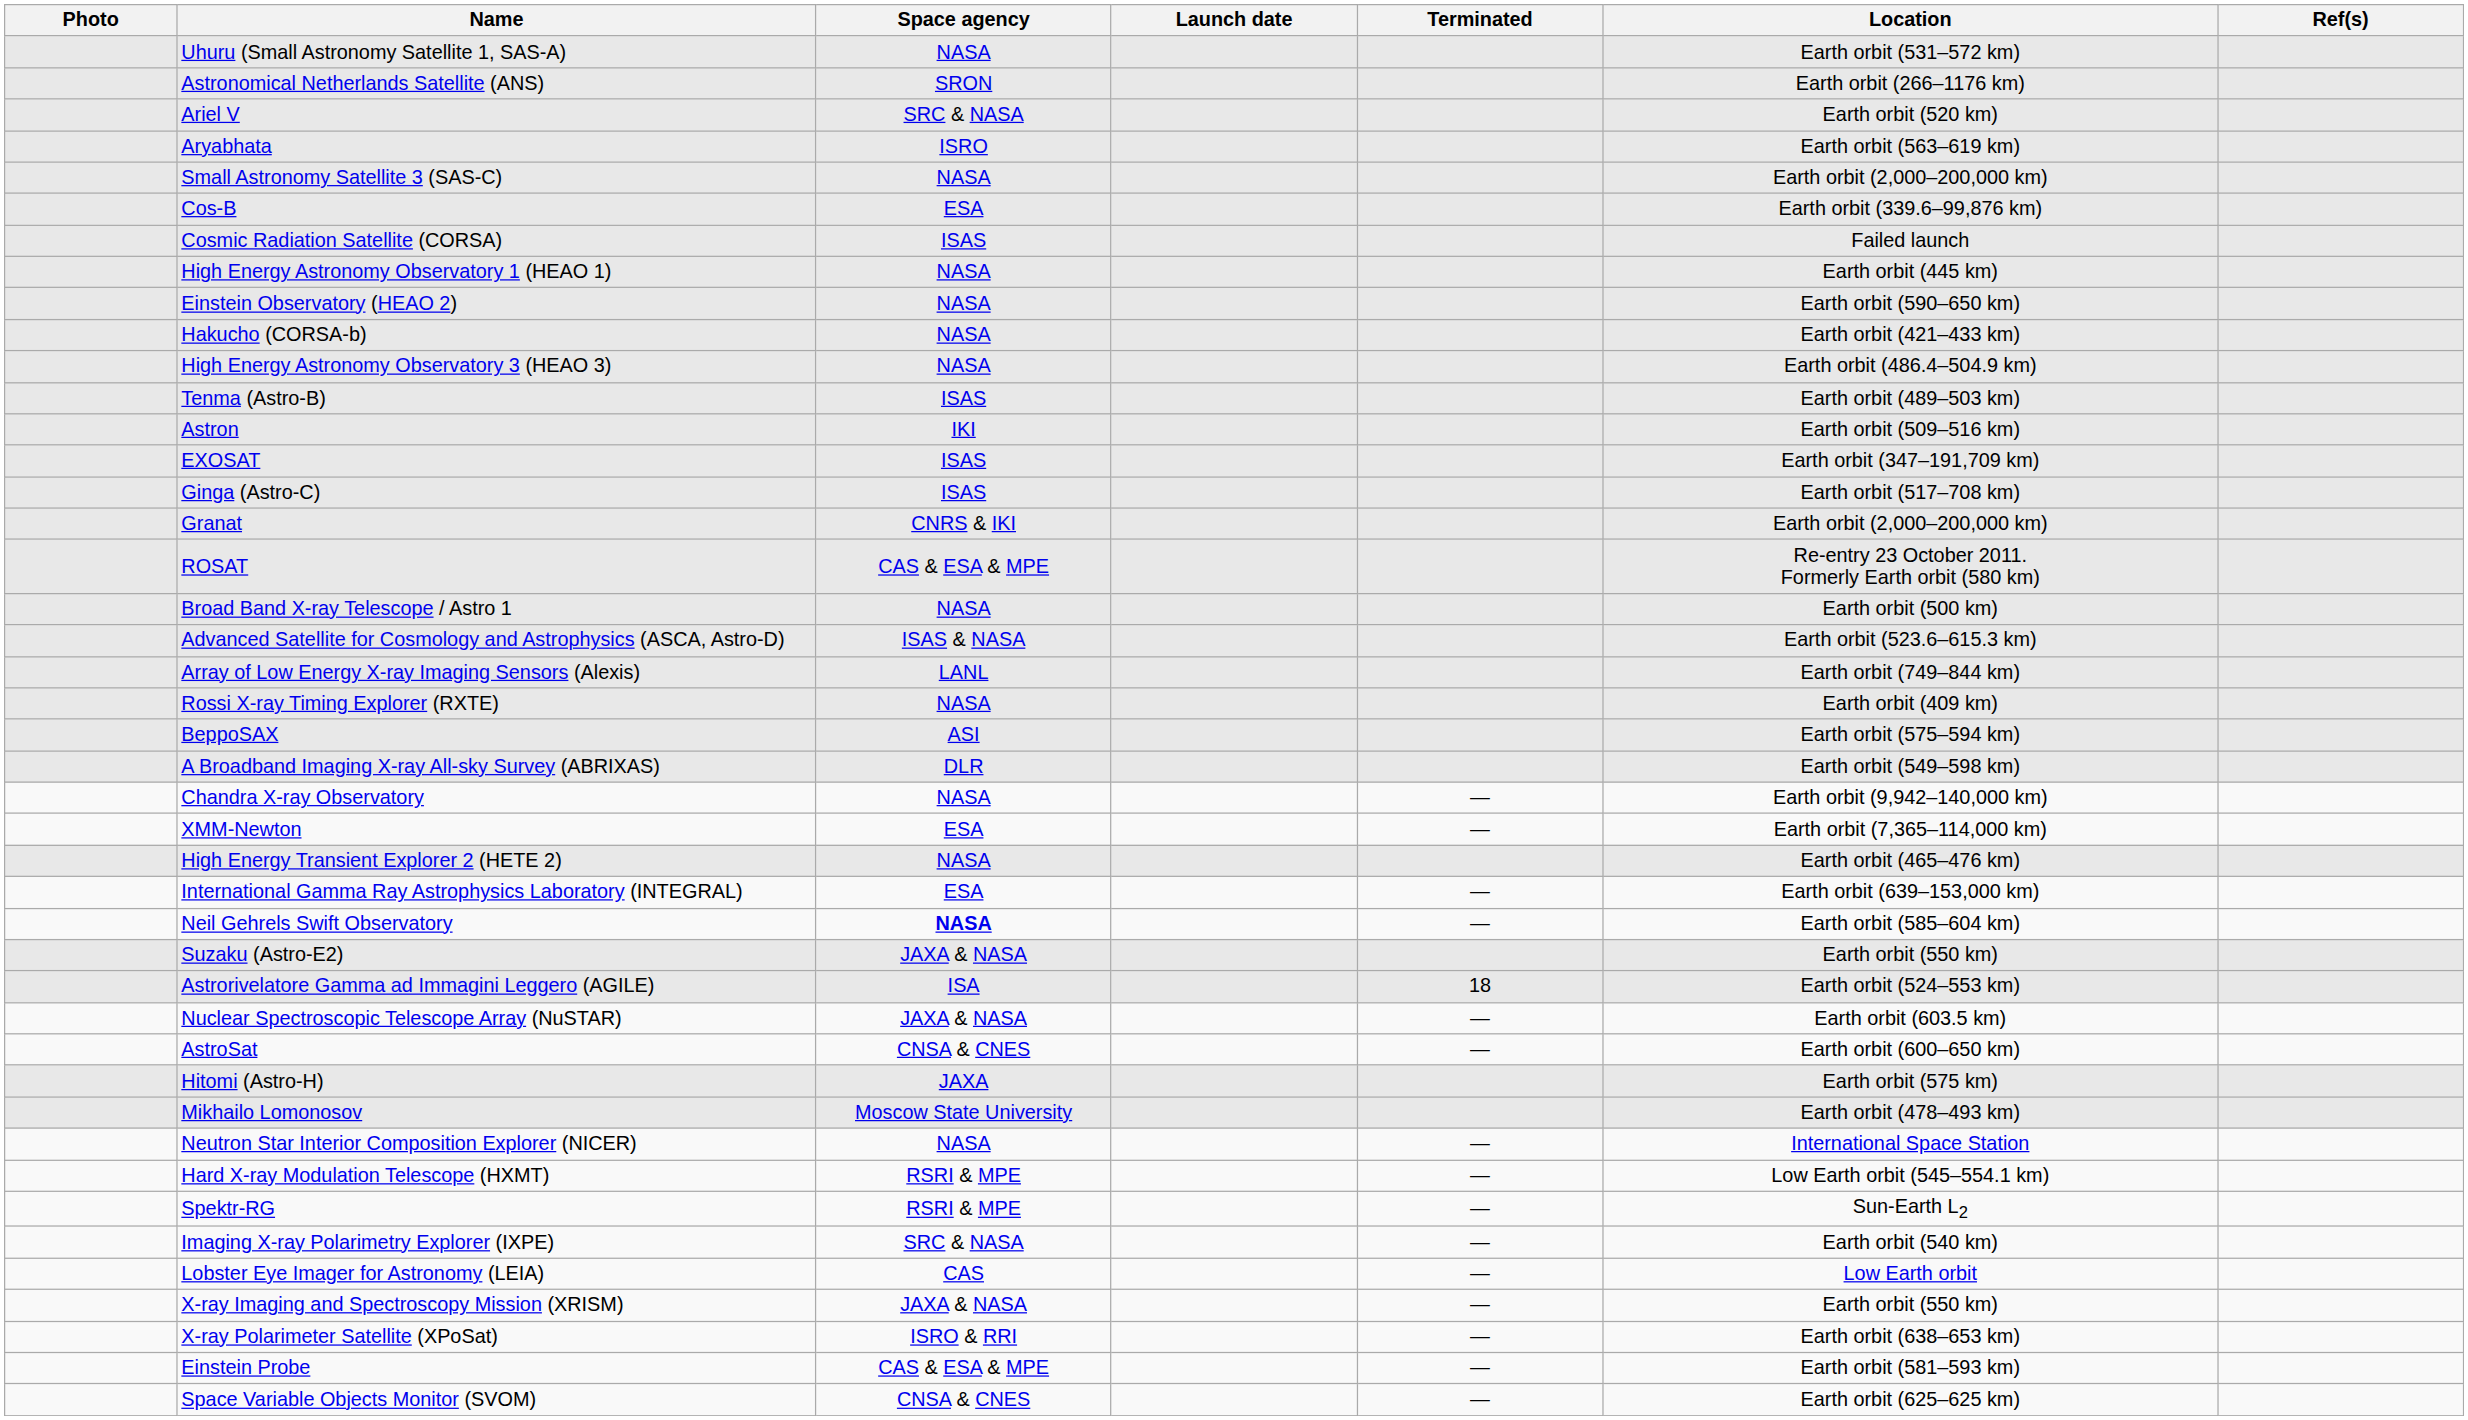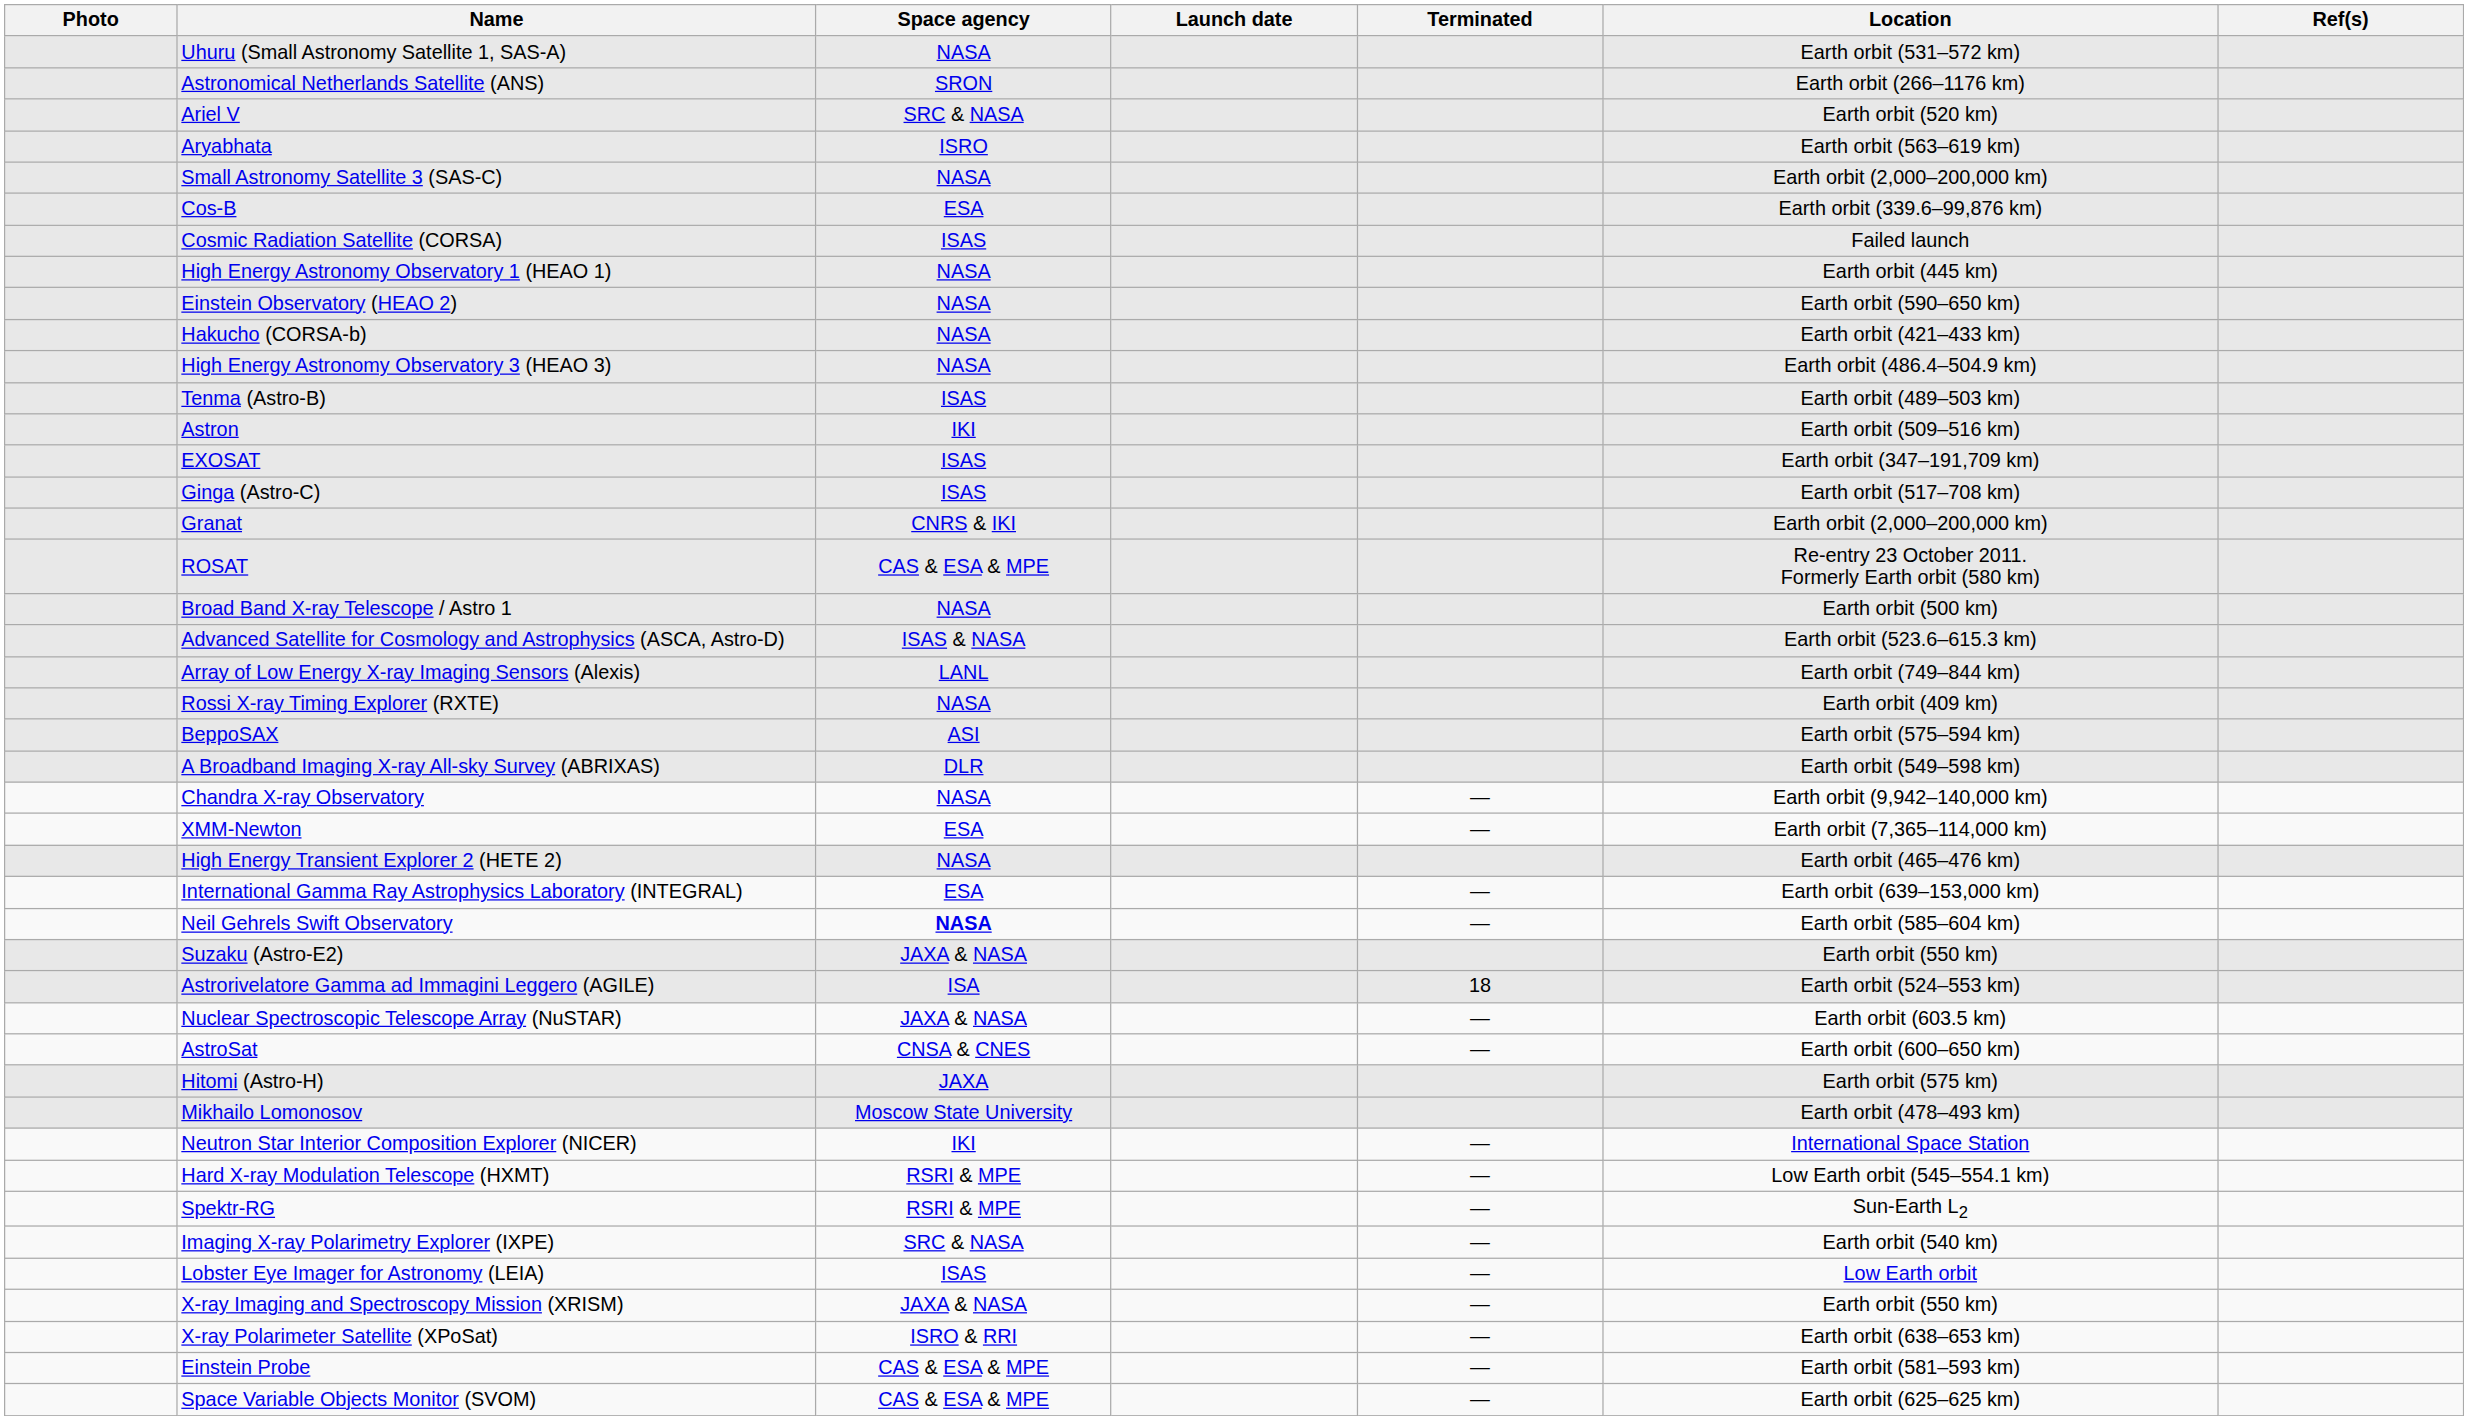Neutron Star Interior Composition Explorer (NICER) | Space agency: NASA -> IKI
Lobster Eye Imager for Astronomy (LEIA) | Space agency: CAS -> ISAS
Space Variable Objects Monitor (SVOM) | Space agency: CNSA & CNES -> CAS & ESA & MPE
